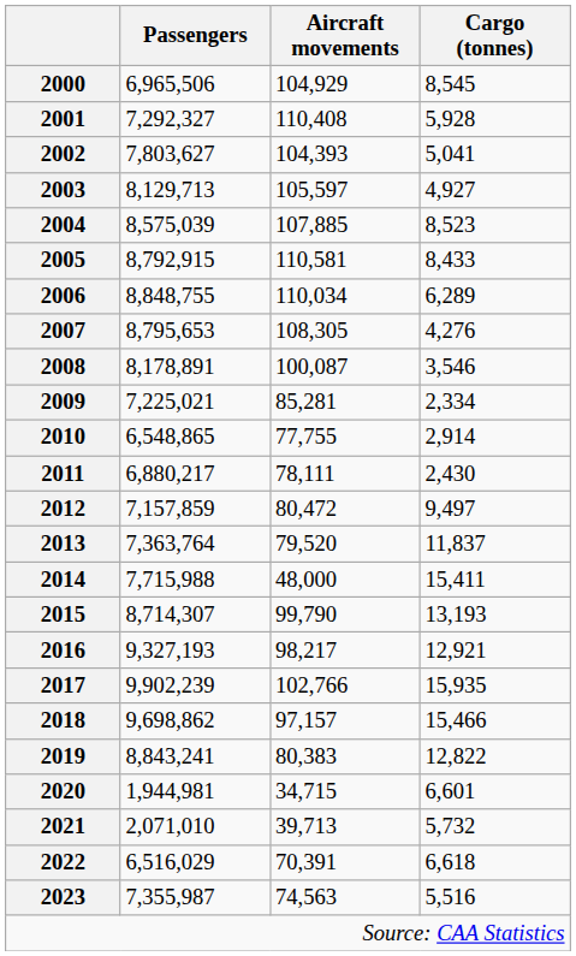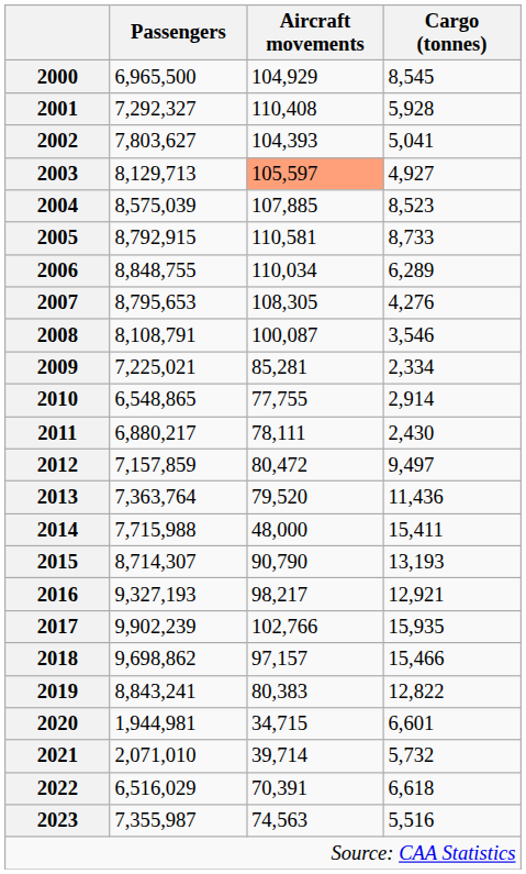2000 | Passengers: 6,965,506 -> 6,965,500
2003 | Aircraft movements: no background -> lightsalmon background
2005 | Cargo (tonnes): 8,433 -> 8,733
2008 | Passengers: 8,178,891 -> 8,108,791
2013 | Cargo (tonnes): 11,837 -> 11,436
2015 | Aircraft movements: 99,790 -> 90,790
2021 | Aircraft movements: 39,713 -> 39,714
